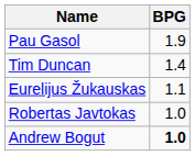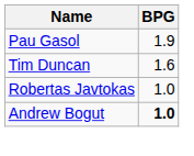Tim Duncan | BPG: 1.4 -> 1.6
- row: Eurelijus Žukauskas | 1.1
